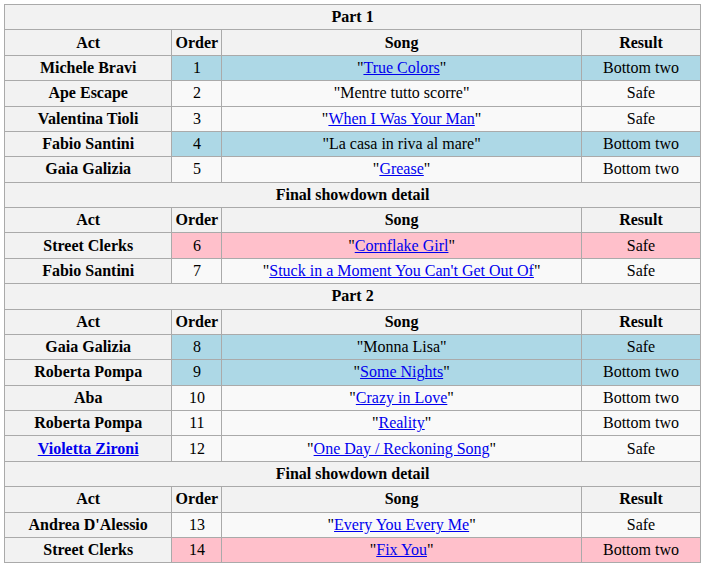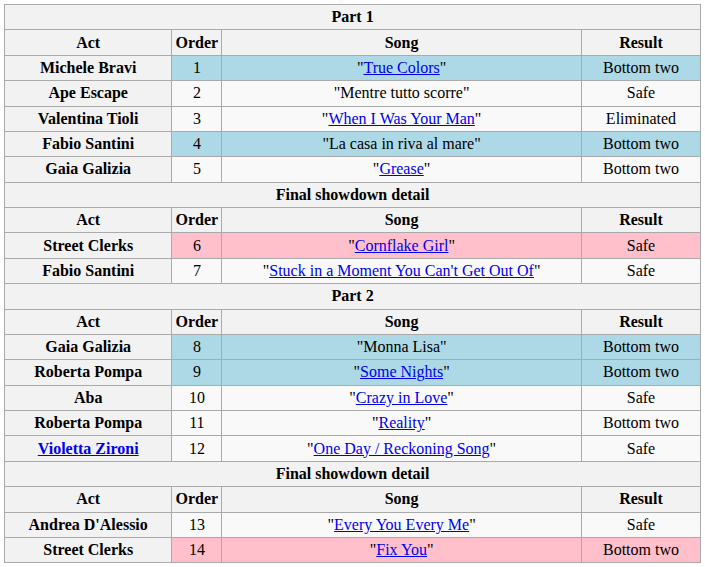"When I Was Your Man" | Result: Safe -> Eliminated
"Monna Lisa" | Result: Safe -> Bottom two
"Crazy in Love" | Result: Bottom two -> Safe
